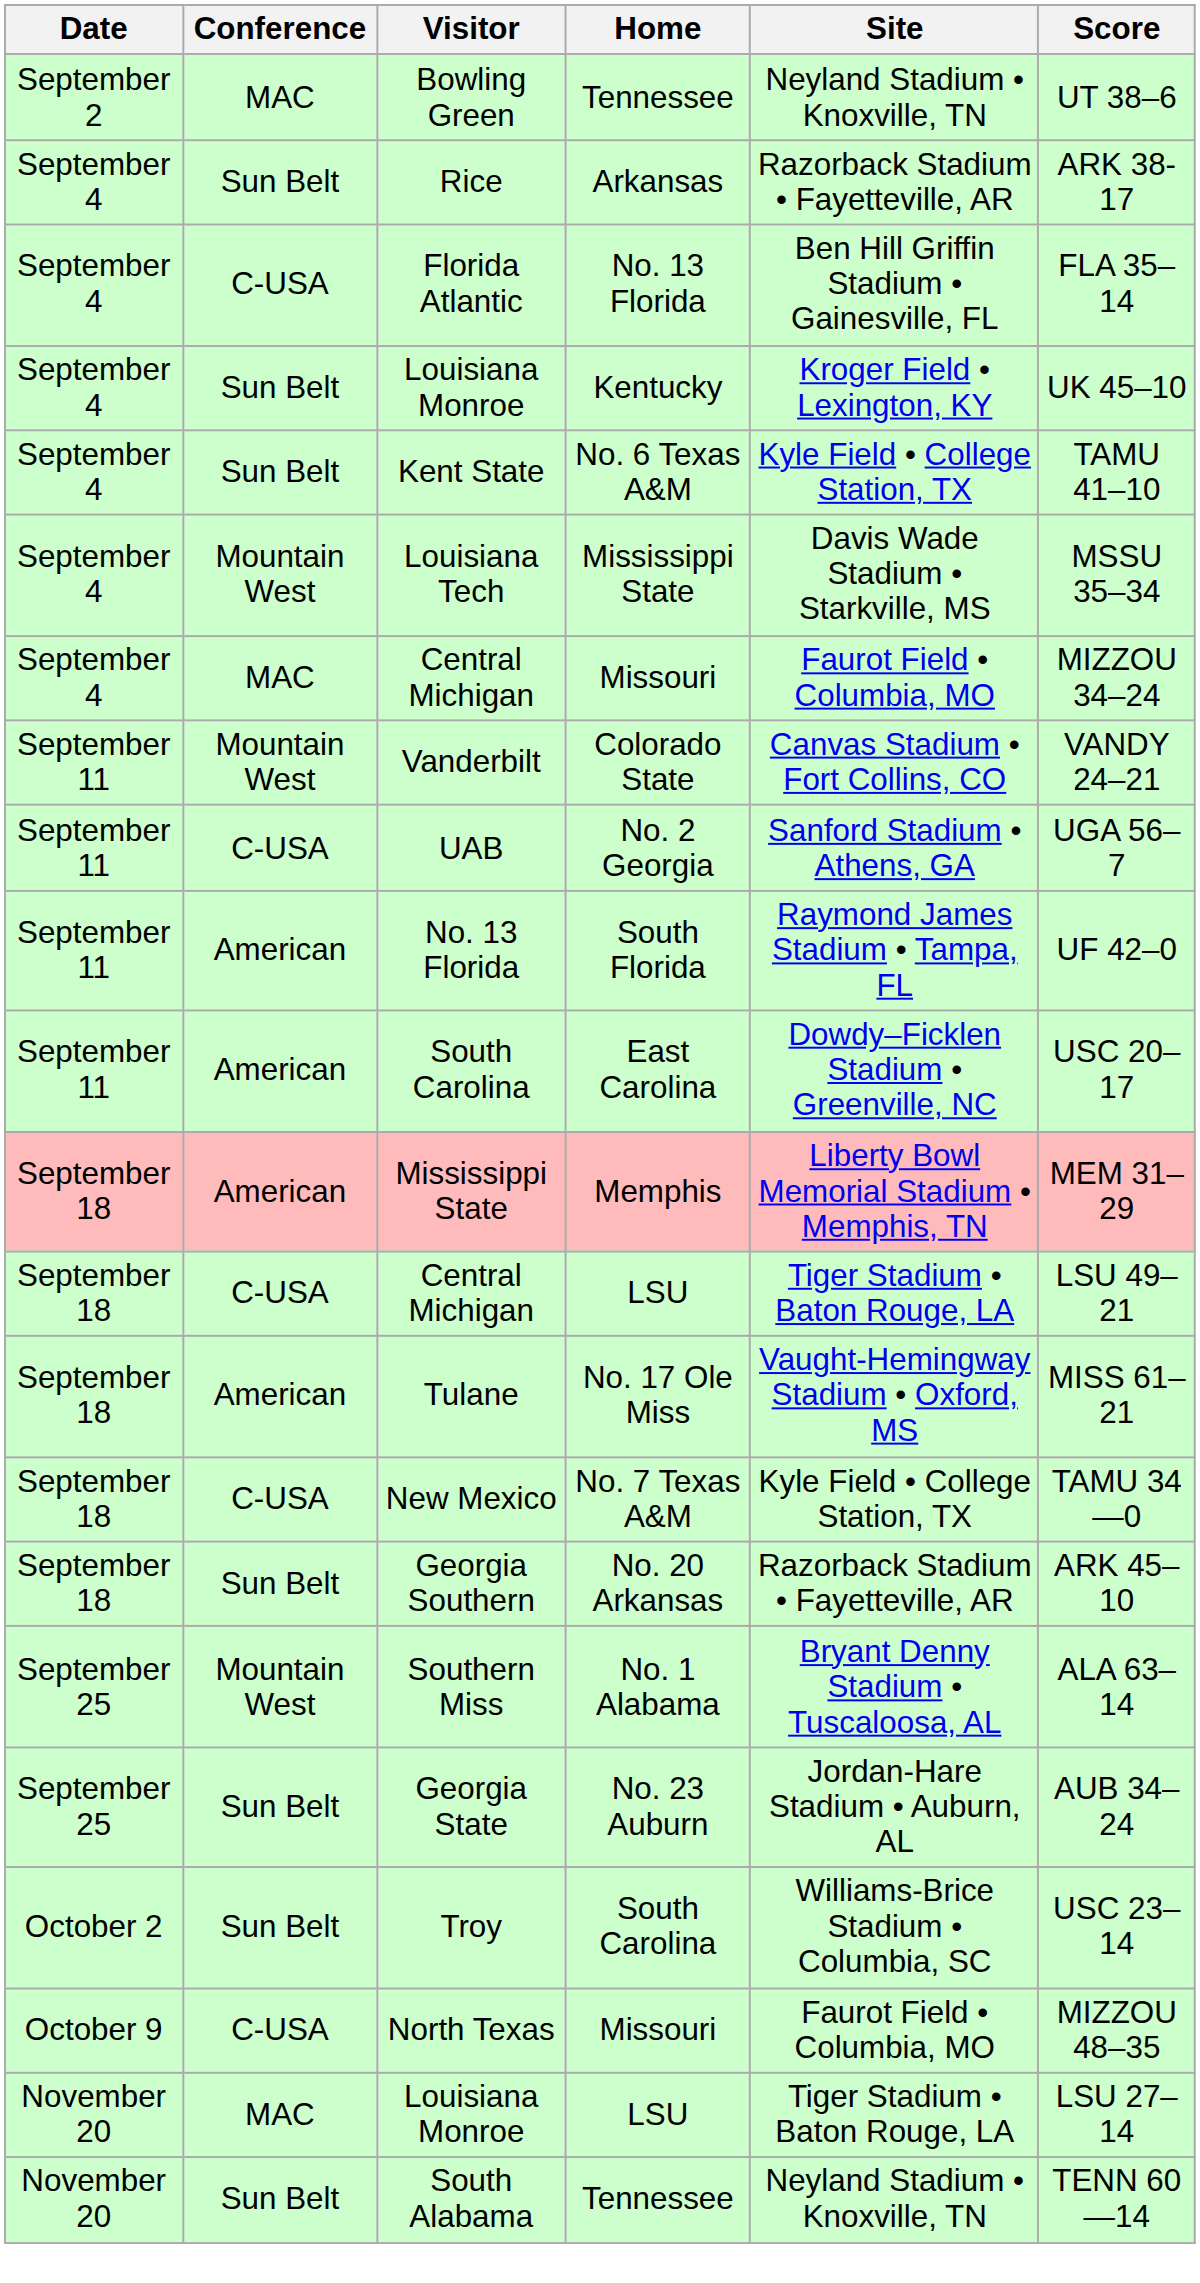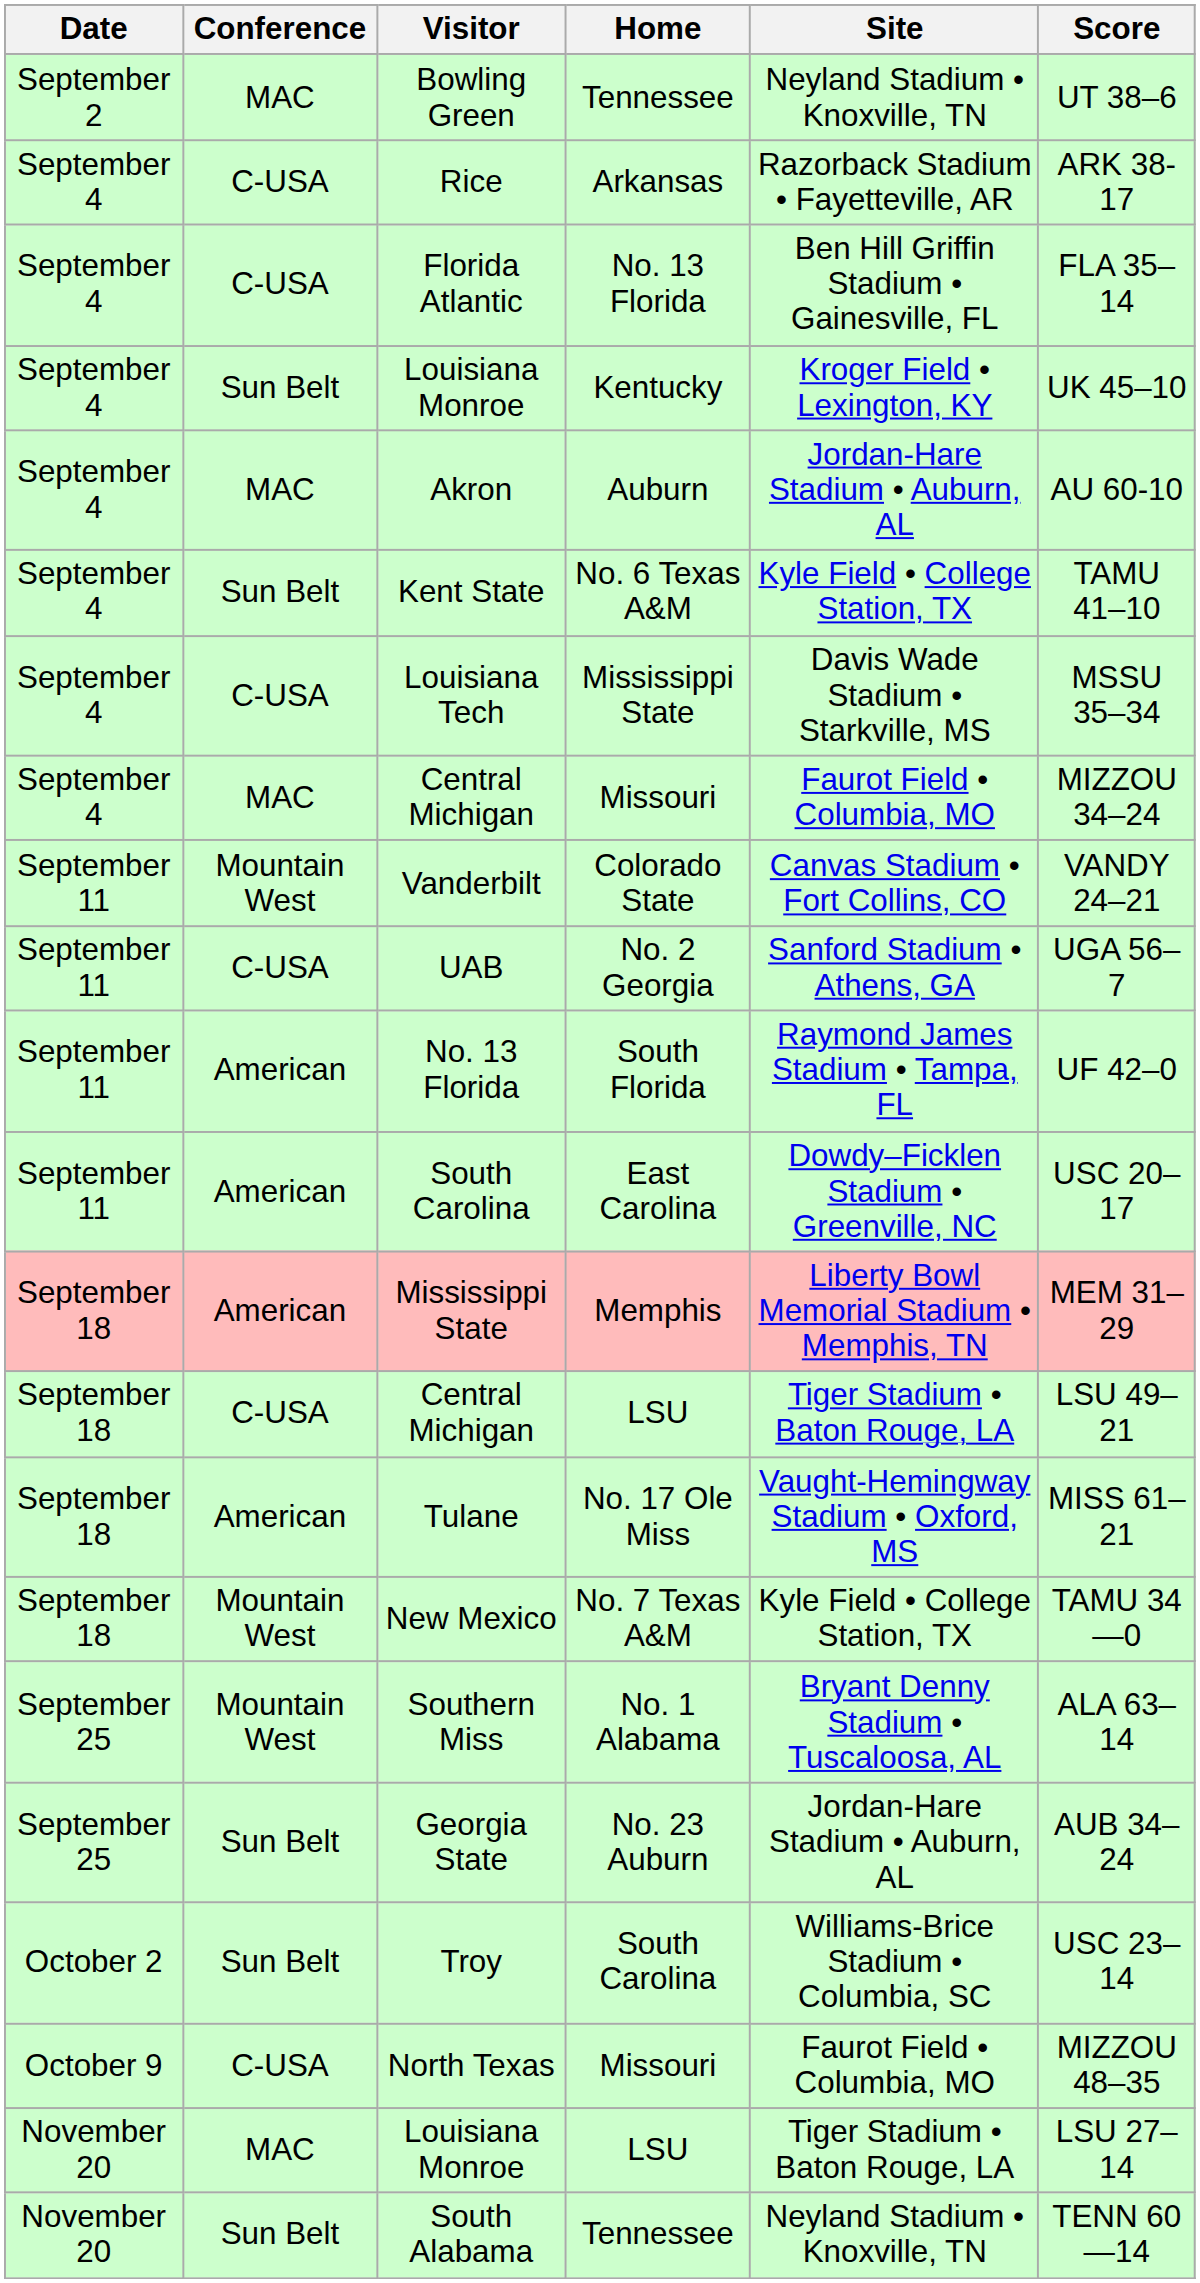Rice | Conference: Sun Belt -> C-USA
+ row: September 4 | MAC | Akron | Auburn | Jordan-Hare Stadium • Auburn, AL | AU 60-10
Louisiana Tech | Conference: Mountain West -> C-USA
New Mexico | Conference: C-USA -> Mountain West
- row: September 18 | Sun Belt | Georgia Southern | No. 20 Arkansas | Razorback Stadium • Fayetteville, AR | ARK 45–10
